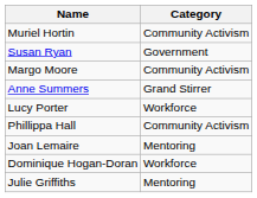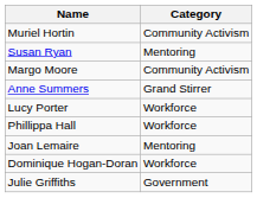Susan Ryan | Category: Government -> Mentoring
Phillippa Hall | Category: Community Activism -> Workforce
Julie Griffiths | Category: Mentoring -> Government
